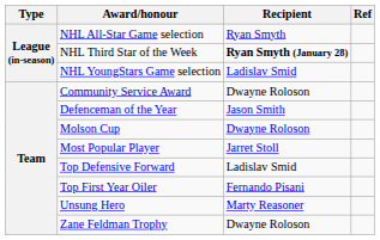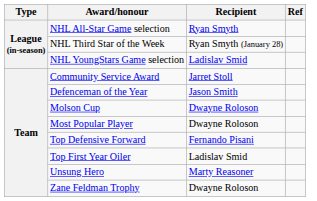NHL Third Star of the Week | Recipient: bold -> normal
Community Service Award | Recipient: Dwayne Roloson -> Jarret Stoll
Most Popular Player | Recipient: Jarret Stoll -> Dwayne Roloson
Top Defensive Forward | Recipient: Ladislav Smid -> Fernando Pisani
Top First Year Oiler | Recipient: Fernando Pisani -> Ladislav Smid
